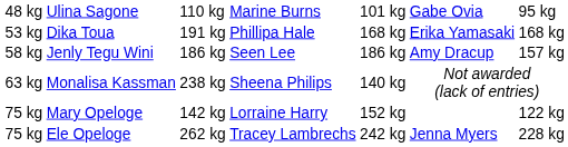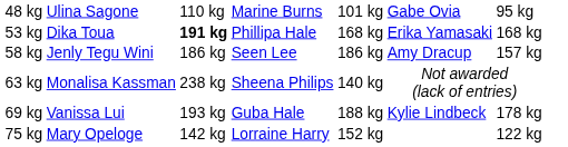Dika Toua | column 3: normal -> bold
+ row: 69 kg | Vanissa Lui | 193 kg | Guba Hale | 188 kg | Kylie Lindbeck | 178 kg
- row: 75 kg | Ele Opeloge | 262 kg | Tracey Lambrechs | 242 kg | Jenna Myers | 228 kg
